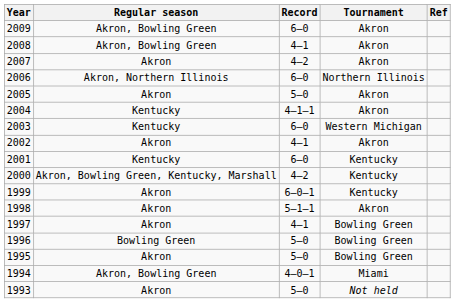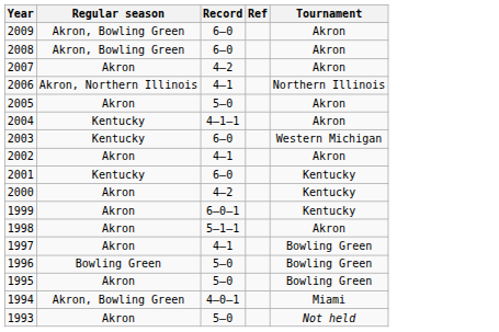columns swapped: Tournament <-> Ref
2008 | Record: 4–1 -> 6–0
2006 | Record: 6–0 -> 4–1
2000 | Regular season: Akron, Bowling Green, Kentucky, Marshall -> Akron
